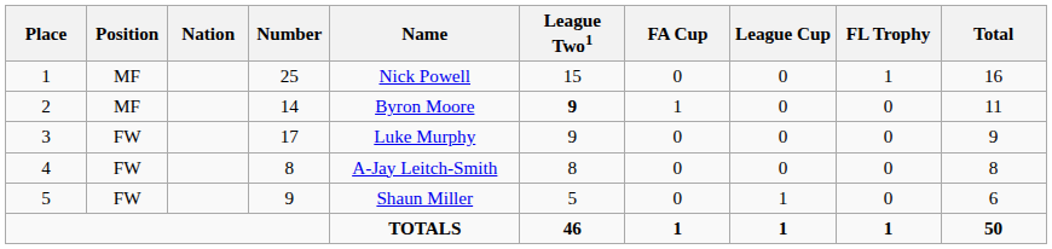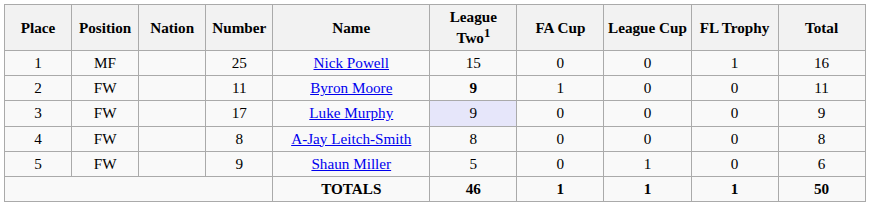2 | Position: MF -> FW
2 | Number: 14 -> 11
3 | League Two1: no background -> lavender background
